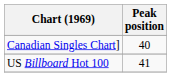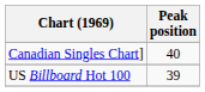US Billboard Hot 100 | Peak position: 41 -> 39
